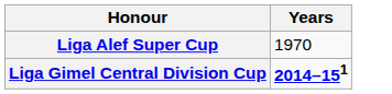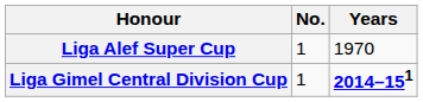+ column: No. | 1 | 1
